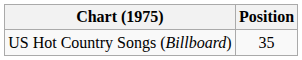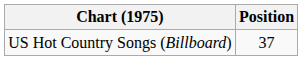US Hot Country Songs (Billboard) | Position: 35 -> 37
